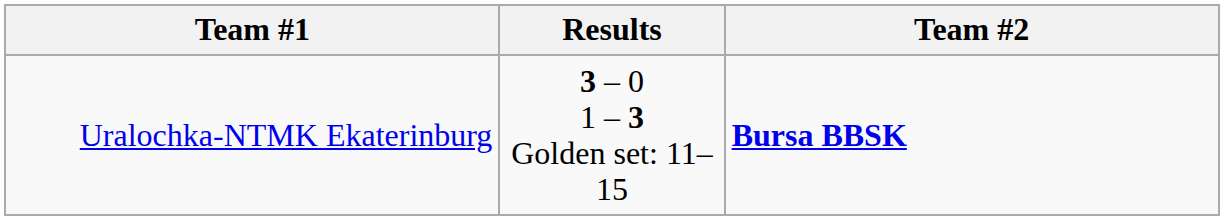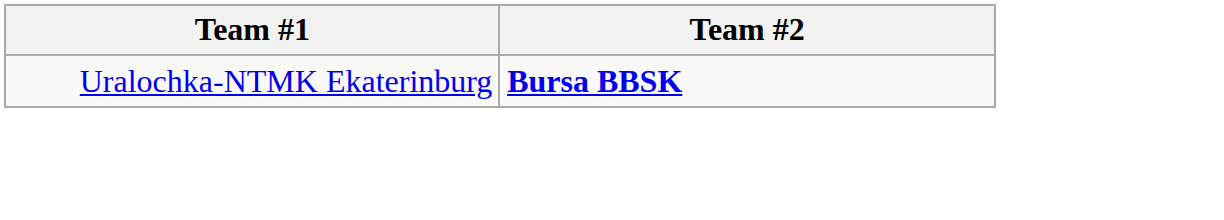- column: Results | 3 – 0 1 – 3 Golden set: 11–15
